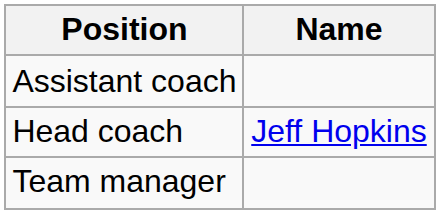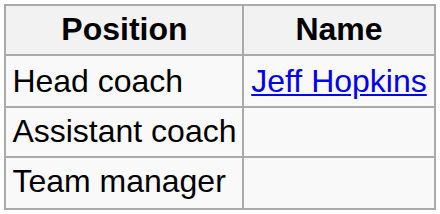rows swapped: Head coach <-> Assistant coach
